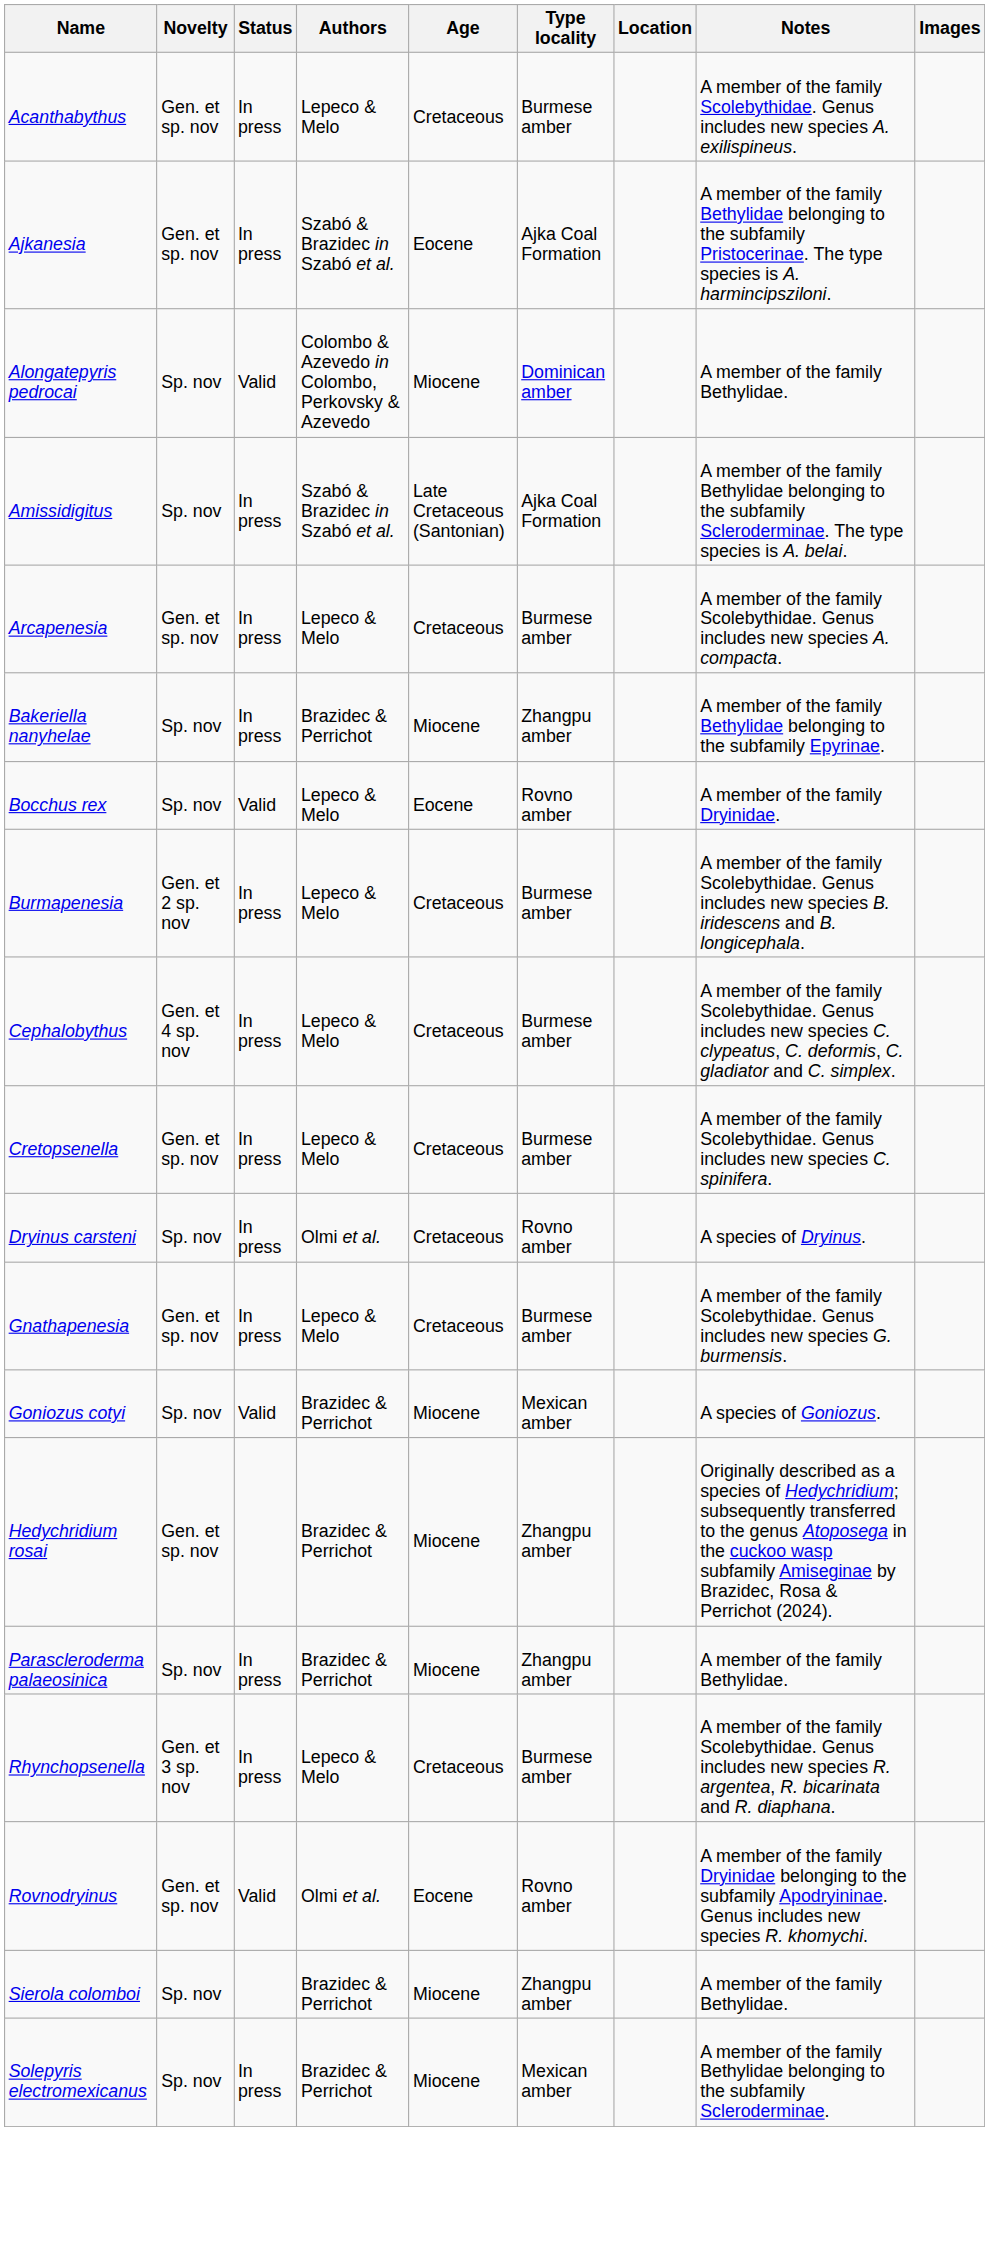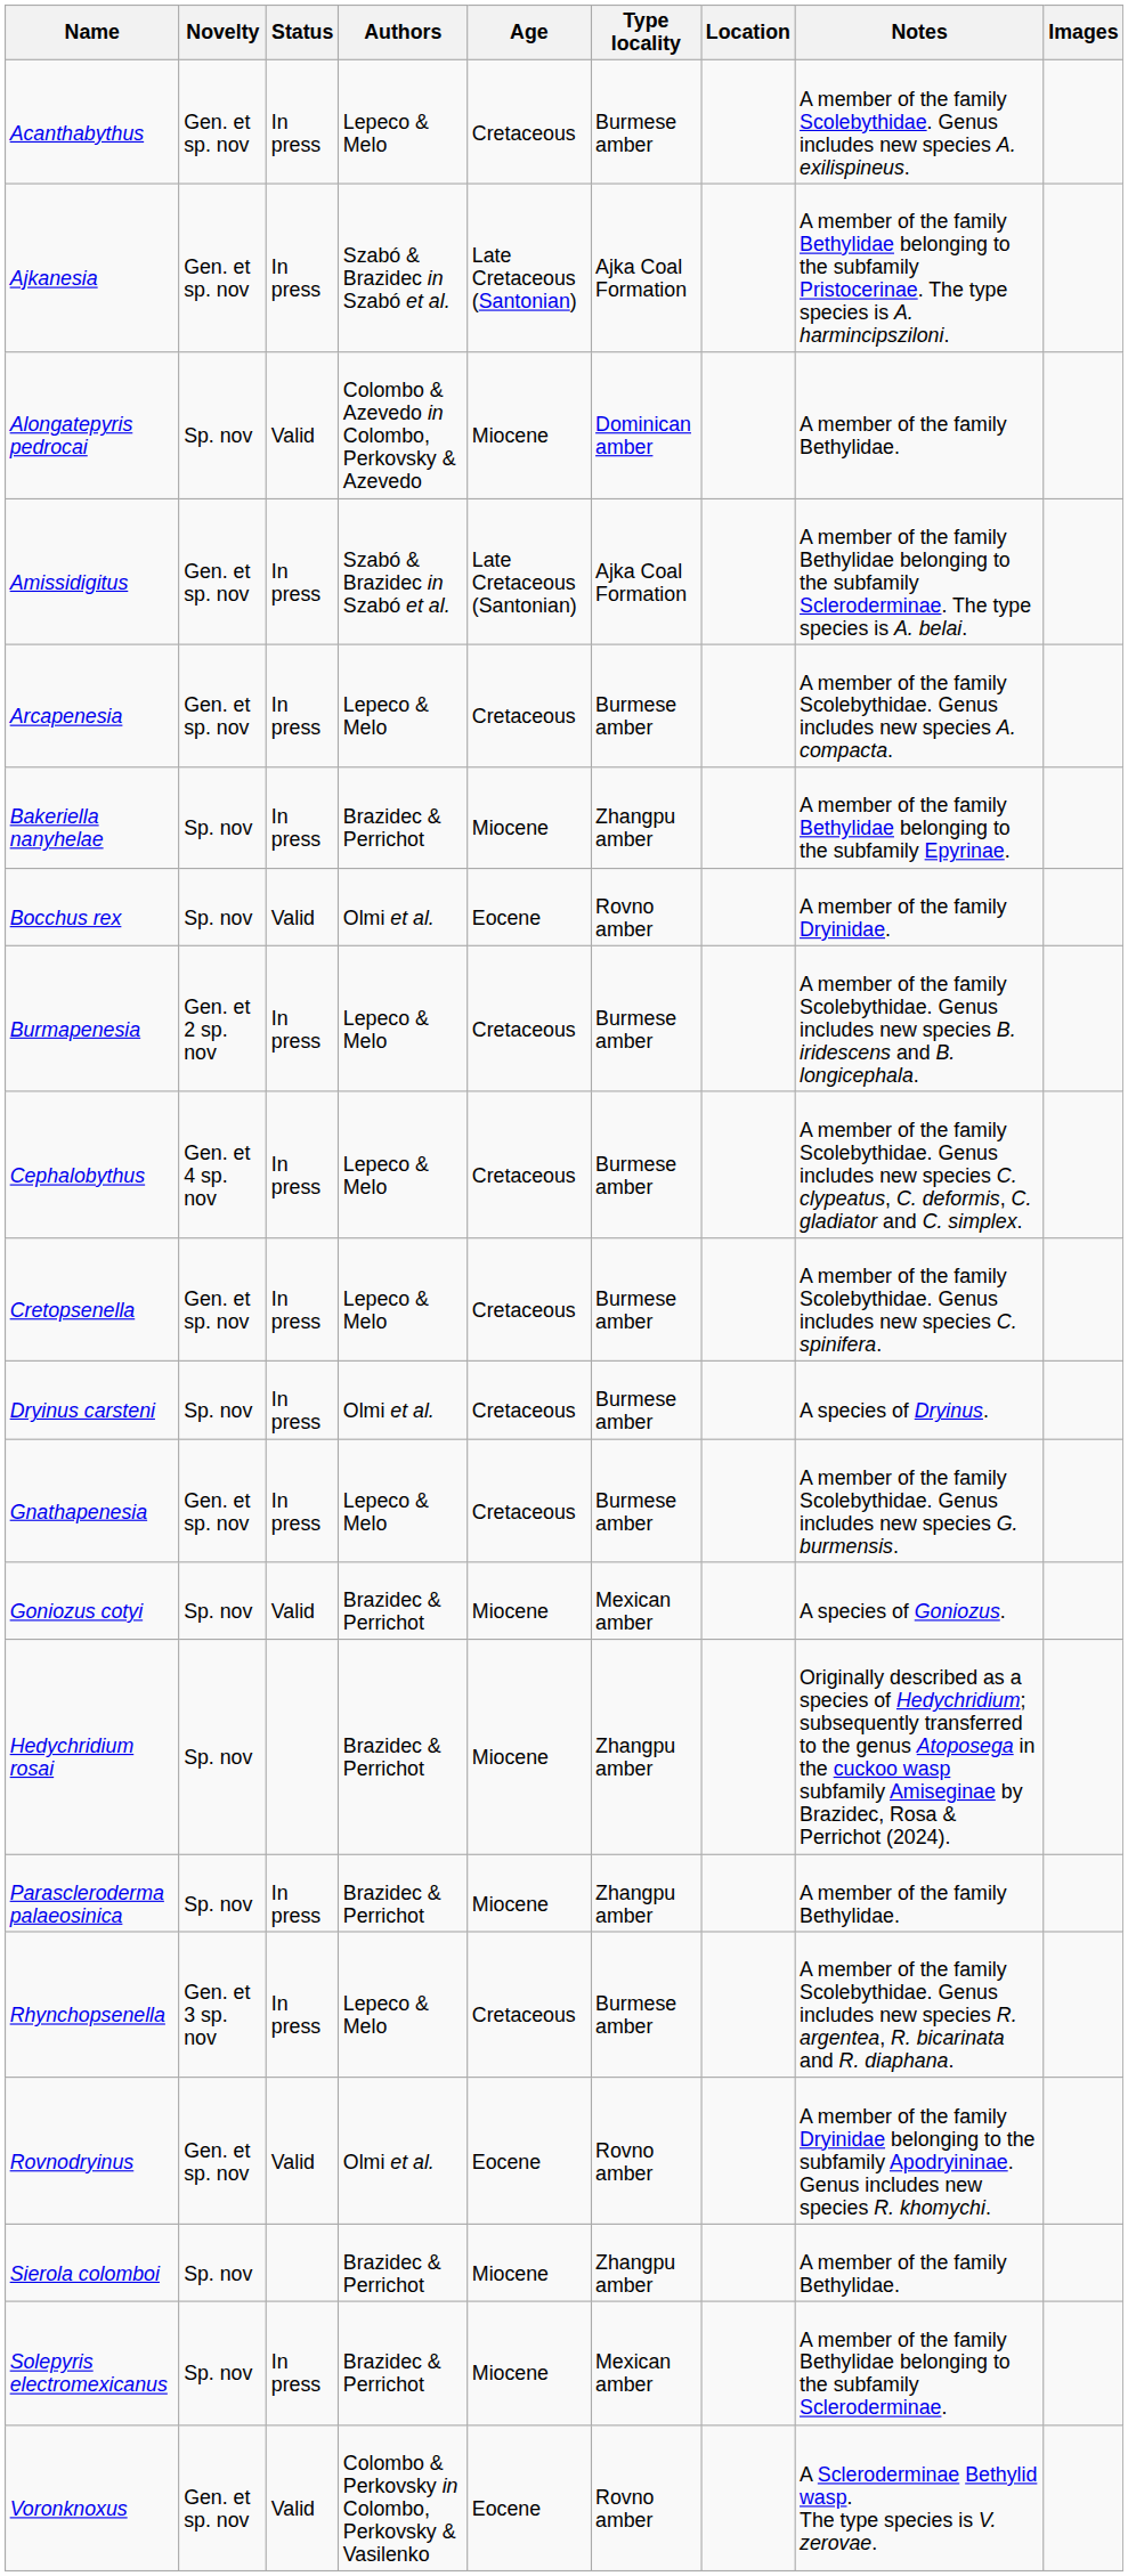Ajkanesia | Age: Eocene -> Late Cretaceous (Santonian)
Amissidigitus | Novelty: Sp. nov -> Gen. et sp. nov
Bocchus rex | Authors: Lepeco & Melo -> Olmi et al.
Dryinus carsteni | Type locality: Rovno amber -> Burmese amber
Hedychridium rosai | Novelty: Gen. et sp. nov -> Sp. nov
+ row: Voronknoxus | Gen. et sp. nov | Valid | Colombo & Perkovsky in Colombo, Perkovsky & Vasilenko | Eocene | Rovno amber | A Scleroderminae Bethylid wasp. The type species is V. zerovae.
